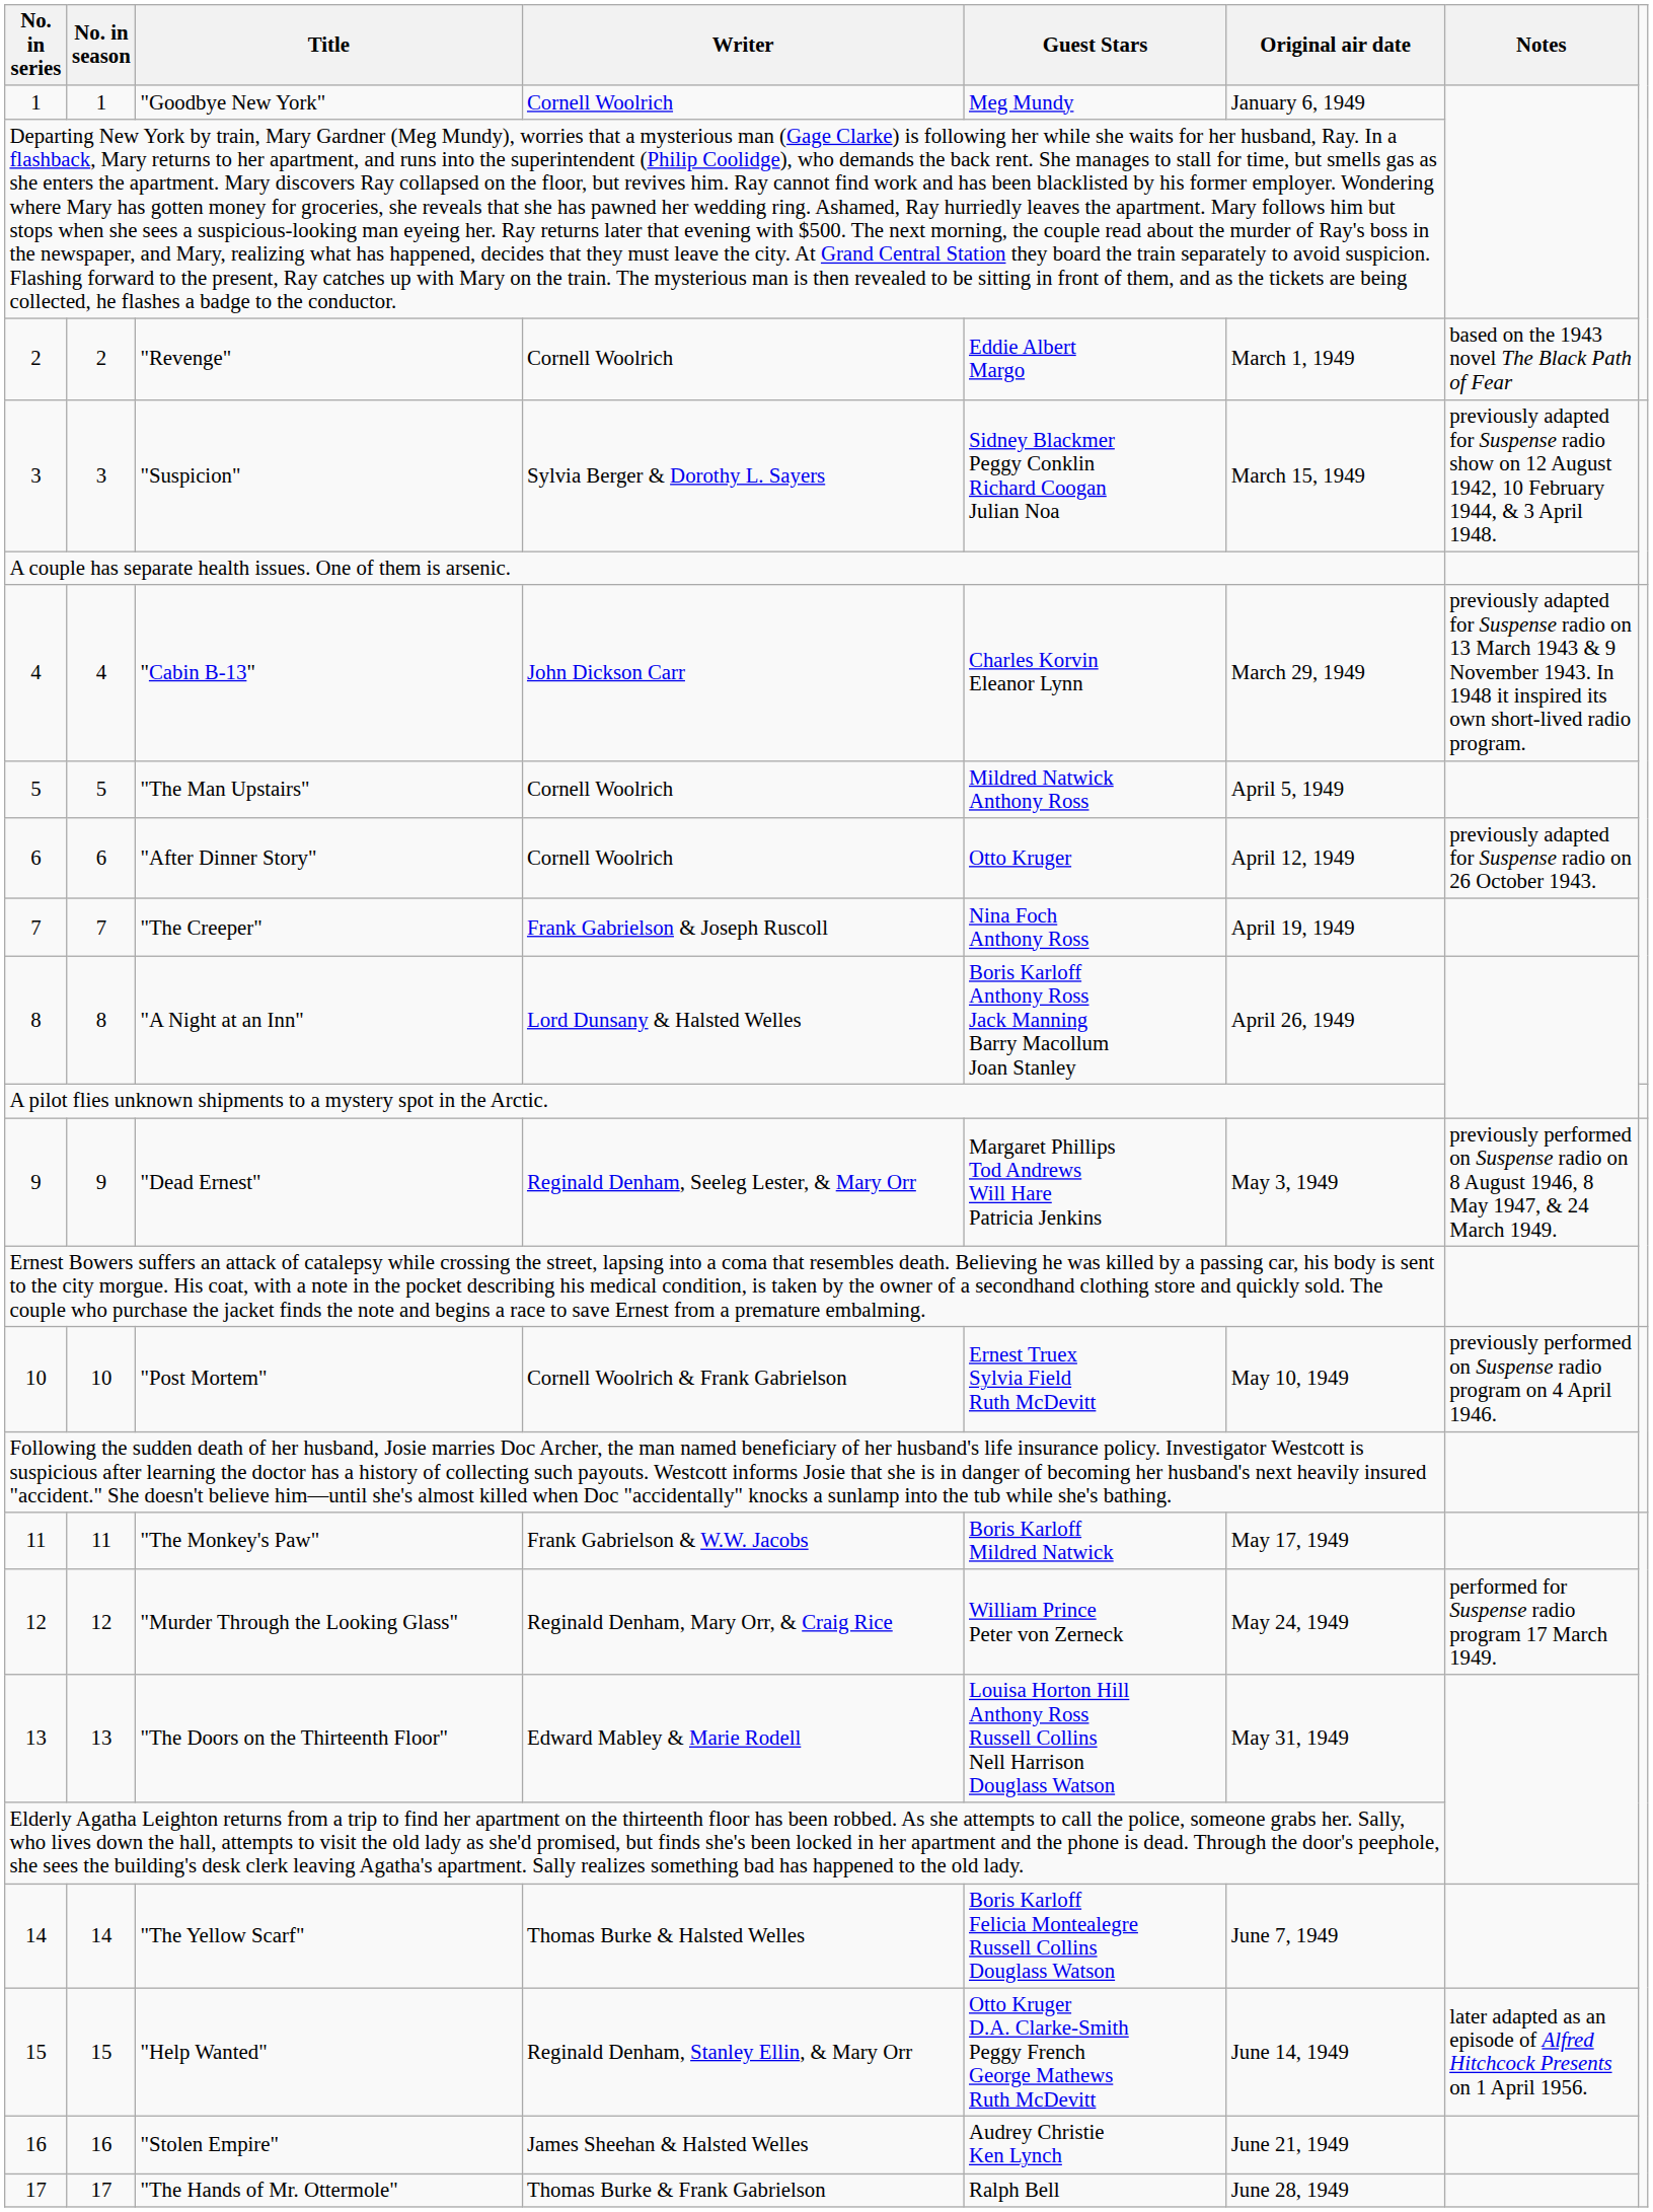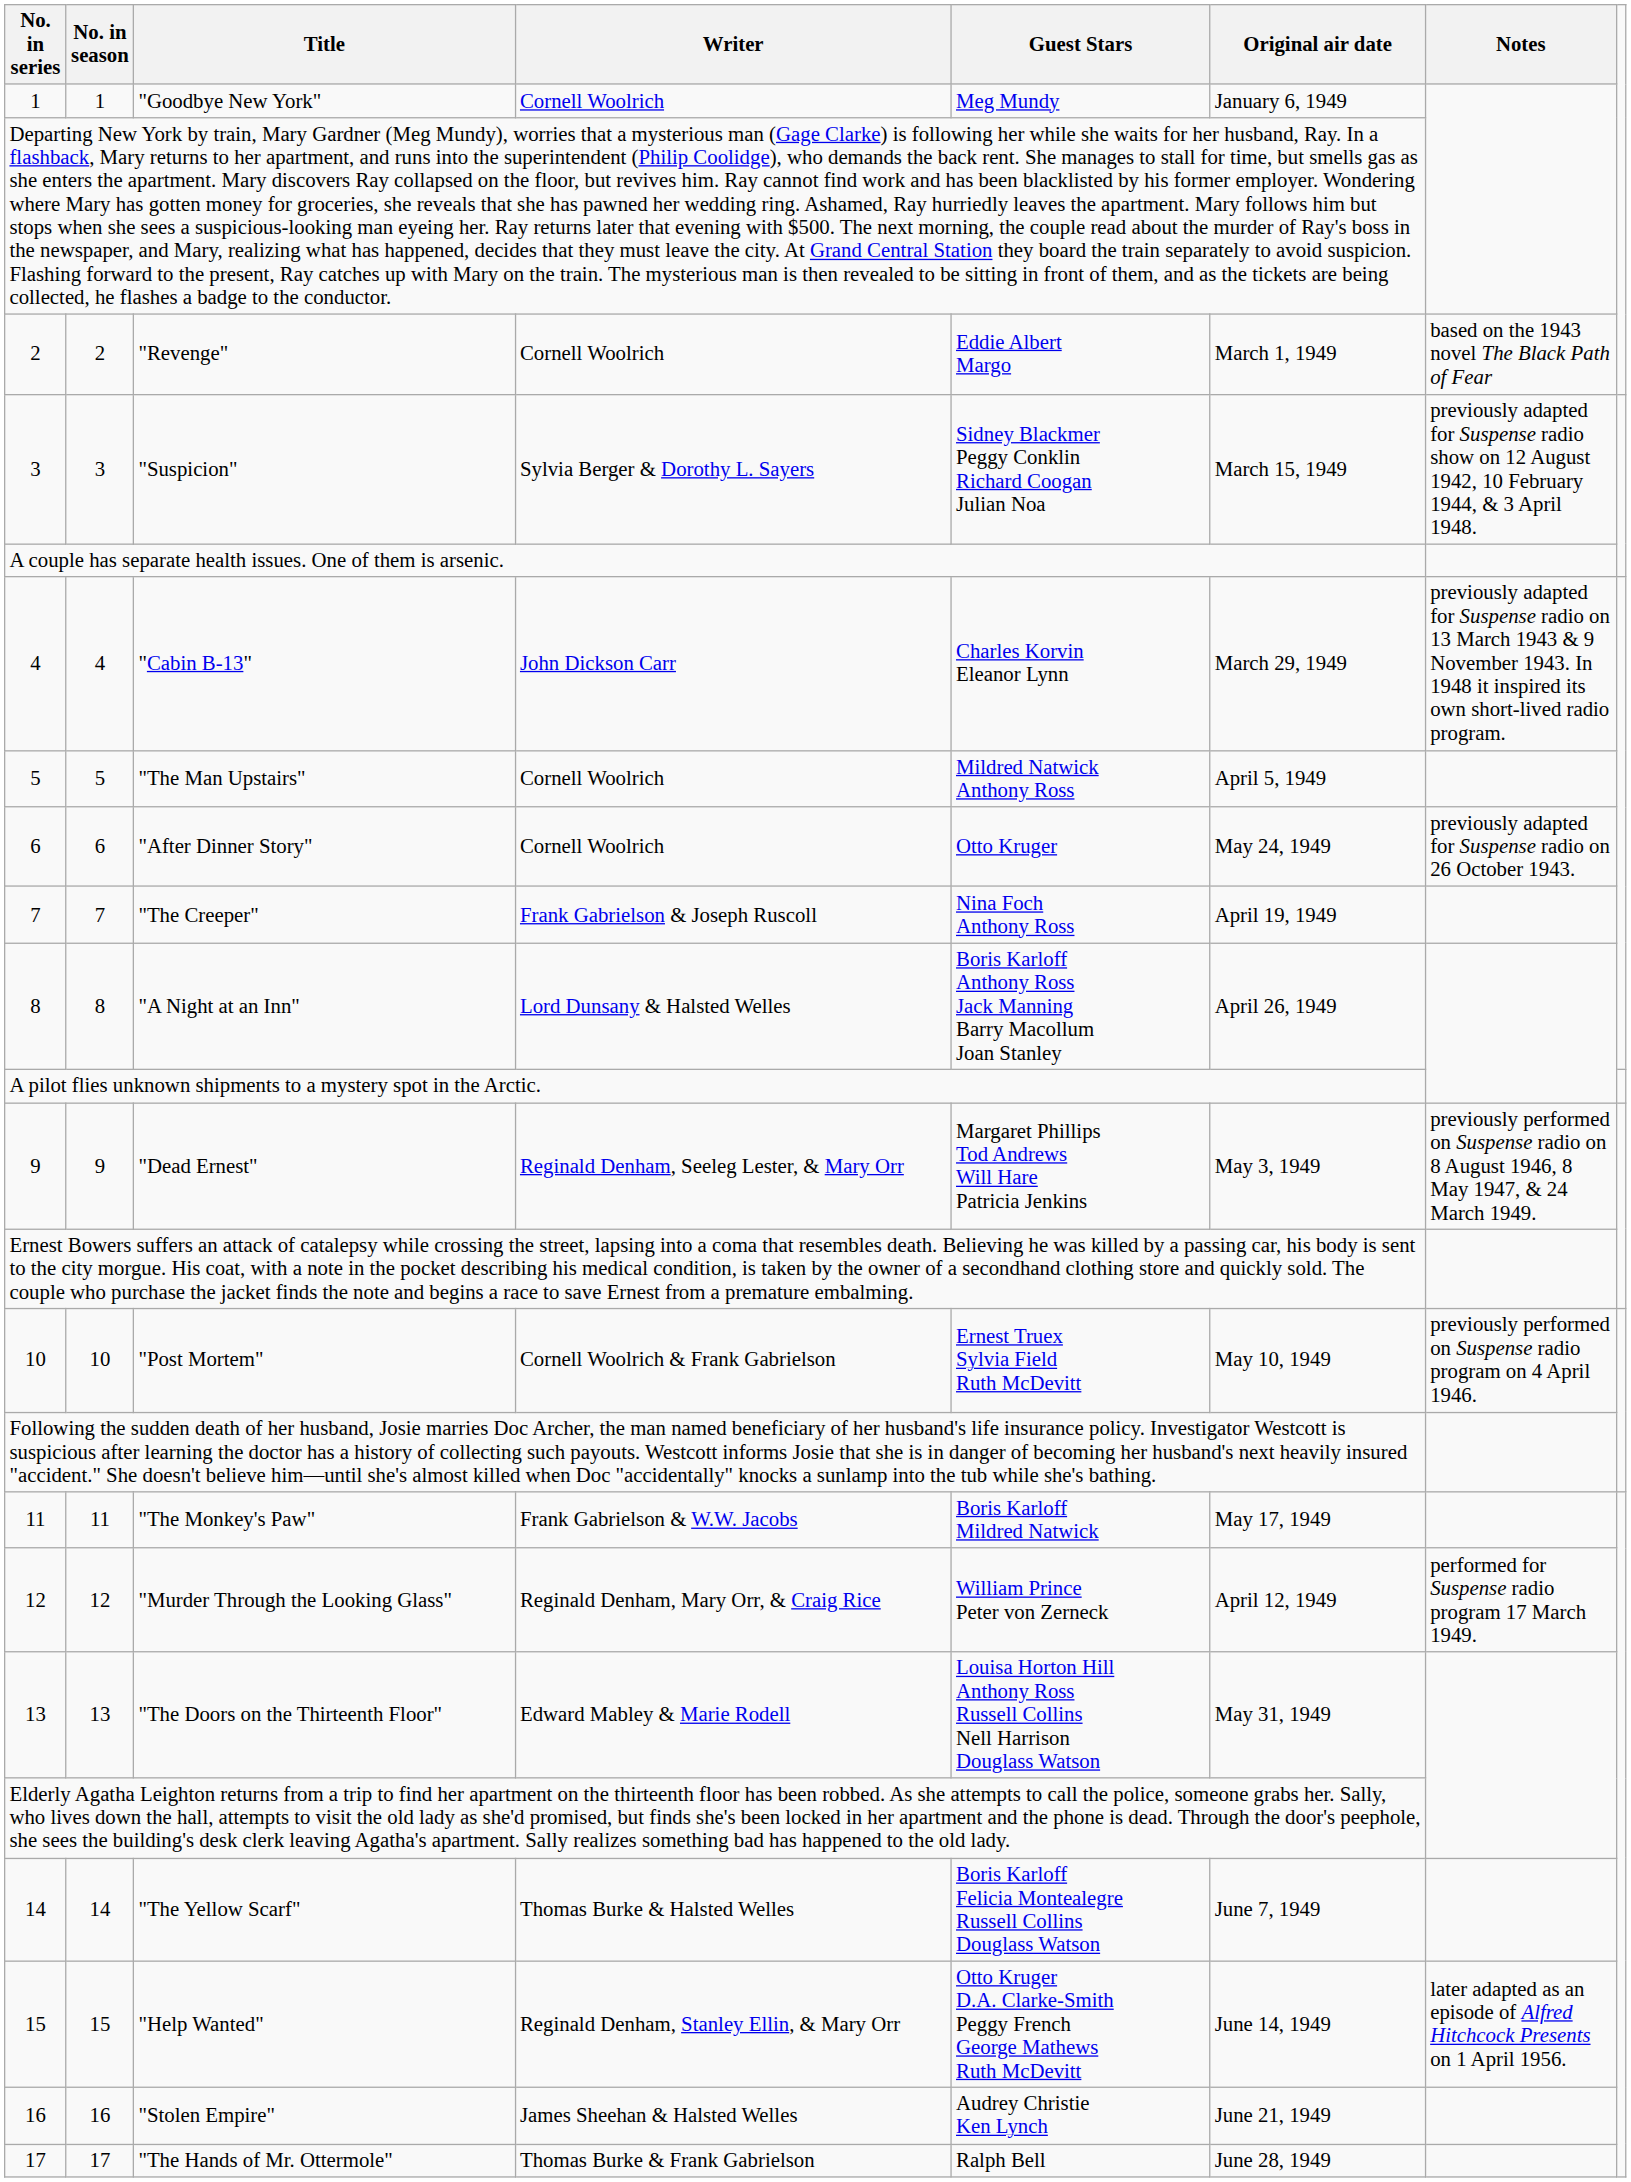"After Dinner Story" | Original air date: April 12, 1949 -> May 24, 1949
"Murder Through the Looking Glass" | Original air date: May 24, 1949 -> April 12, 1949
